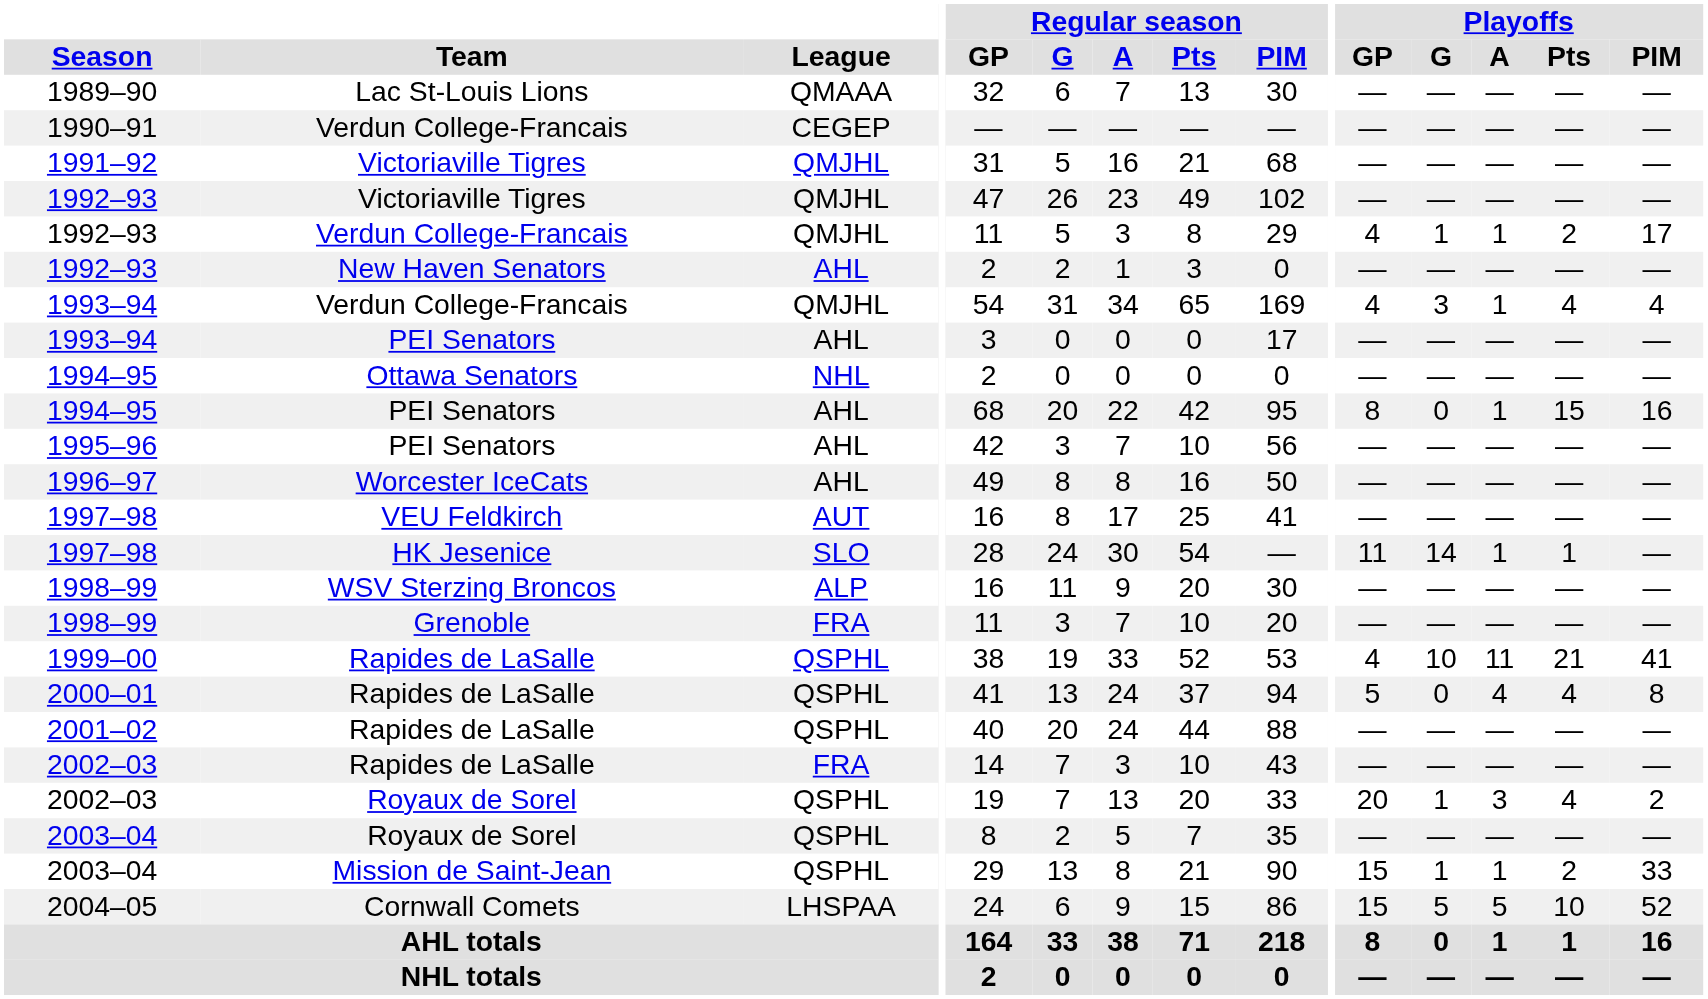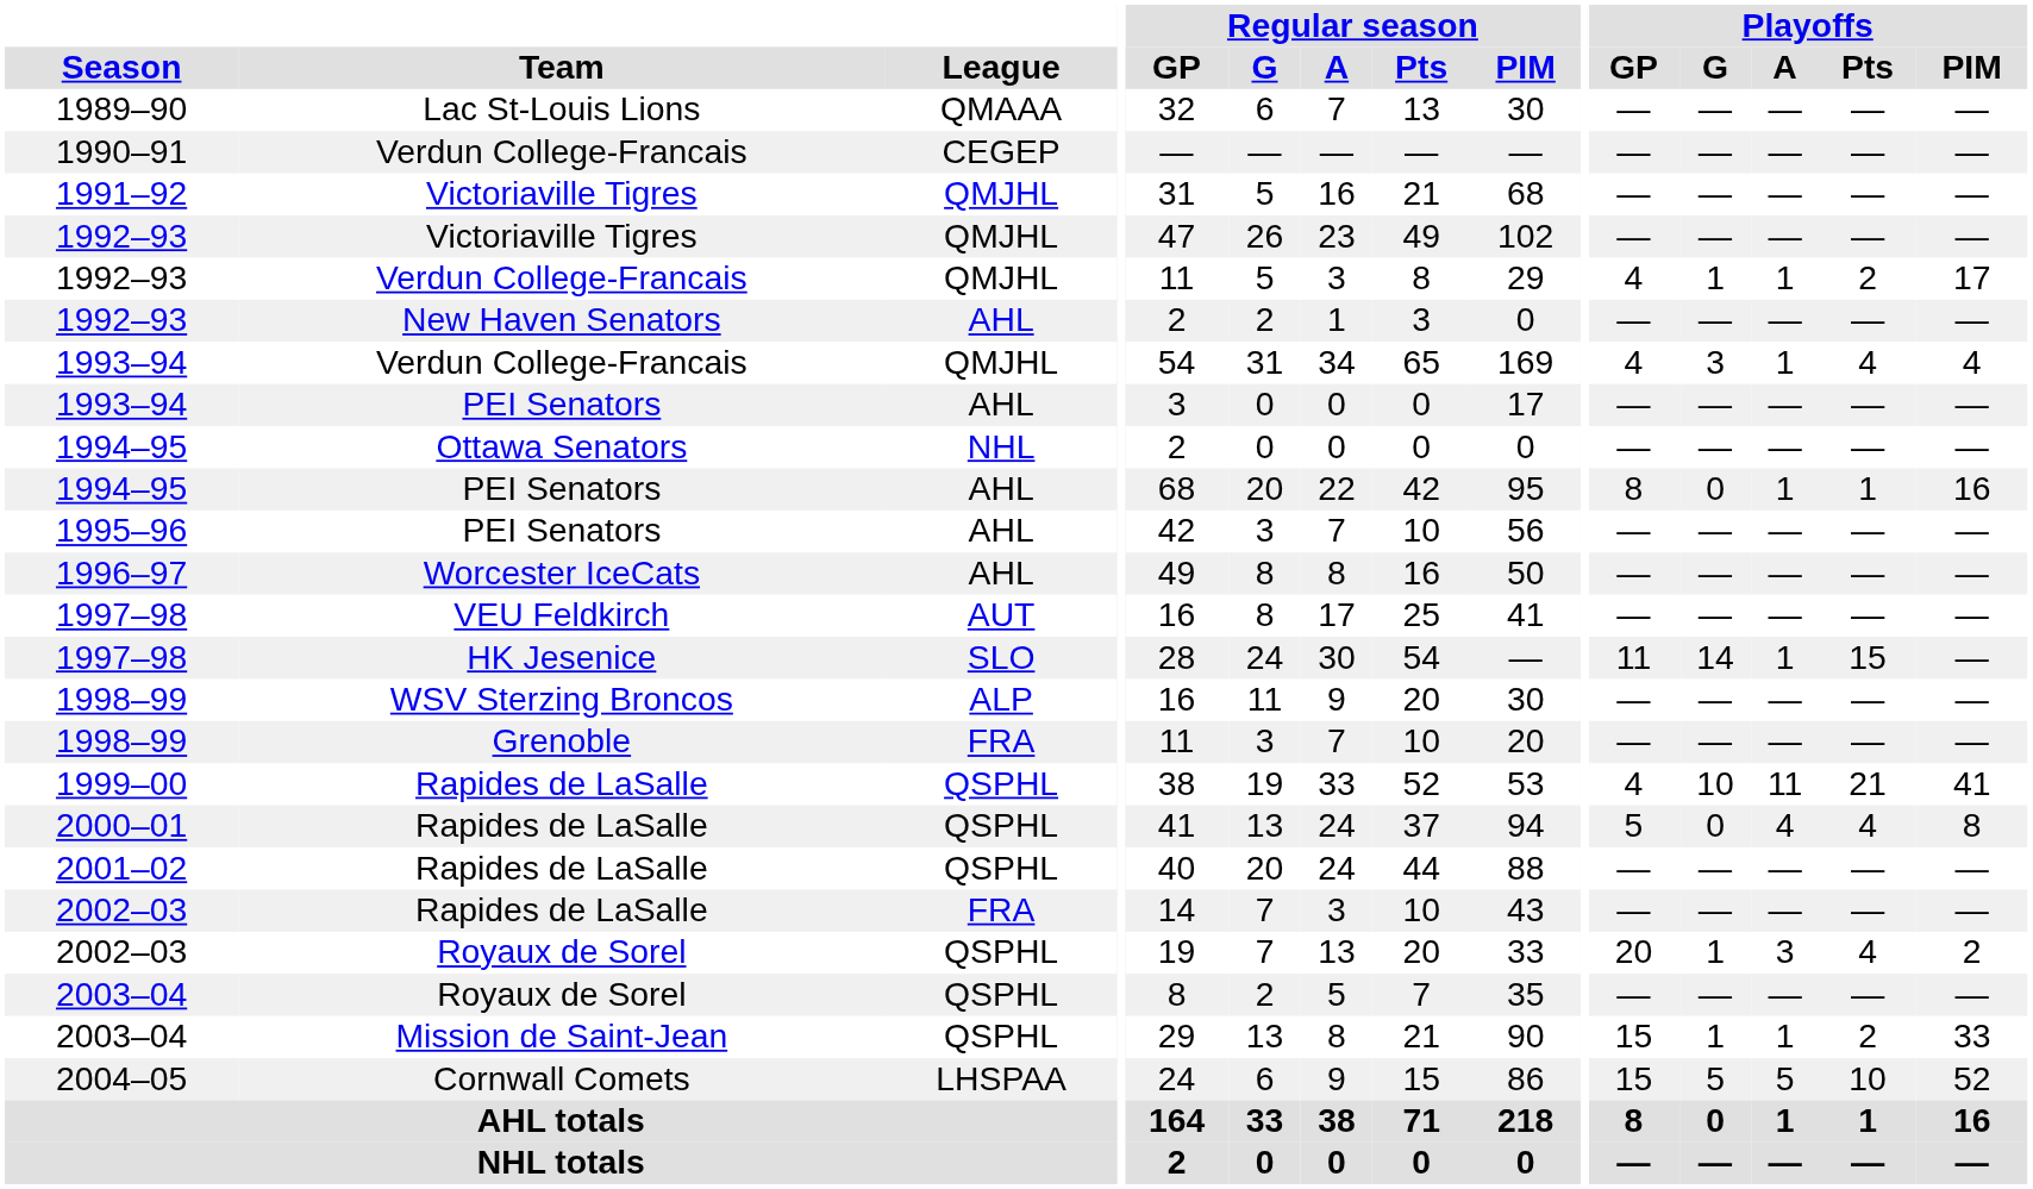1994–95 / PEI Senators | Playoffs / Pts: 15 -> 1
1997–98 / HK Jesenice | Playoffs / Pts: 1 -> 15
